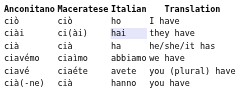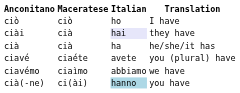ciài | Maceratese: ci(ài) -> cià
rows swapped: ciavémo <-> ciavé
cià(-ne) | Maceratese: cià -> ci(ài)
cià(-ne) | Italian: no background -> lightblue background
